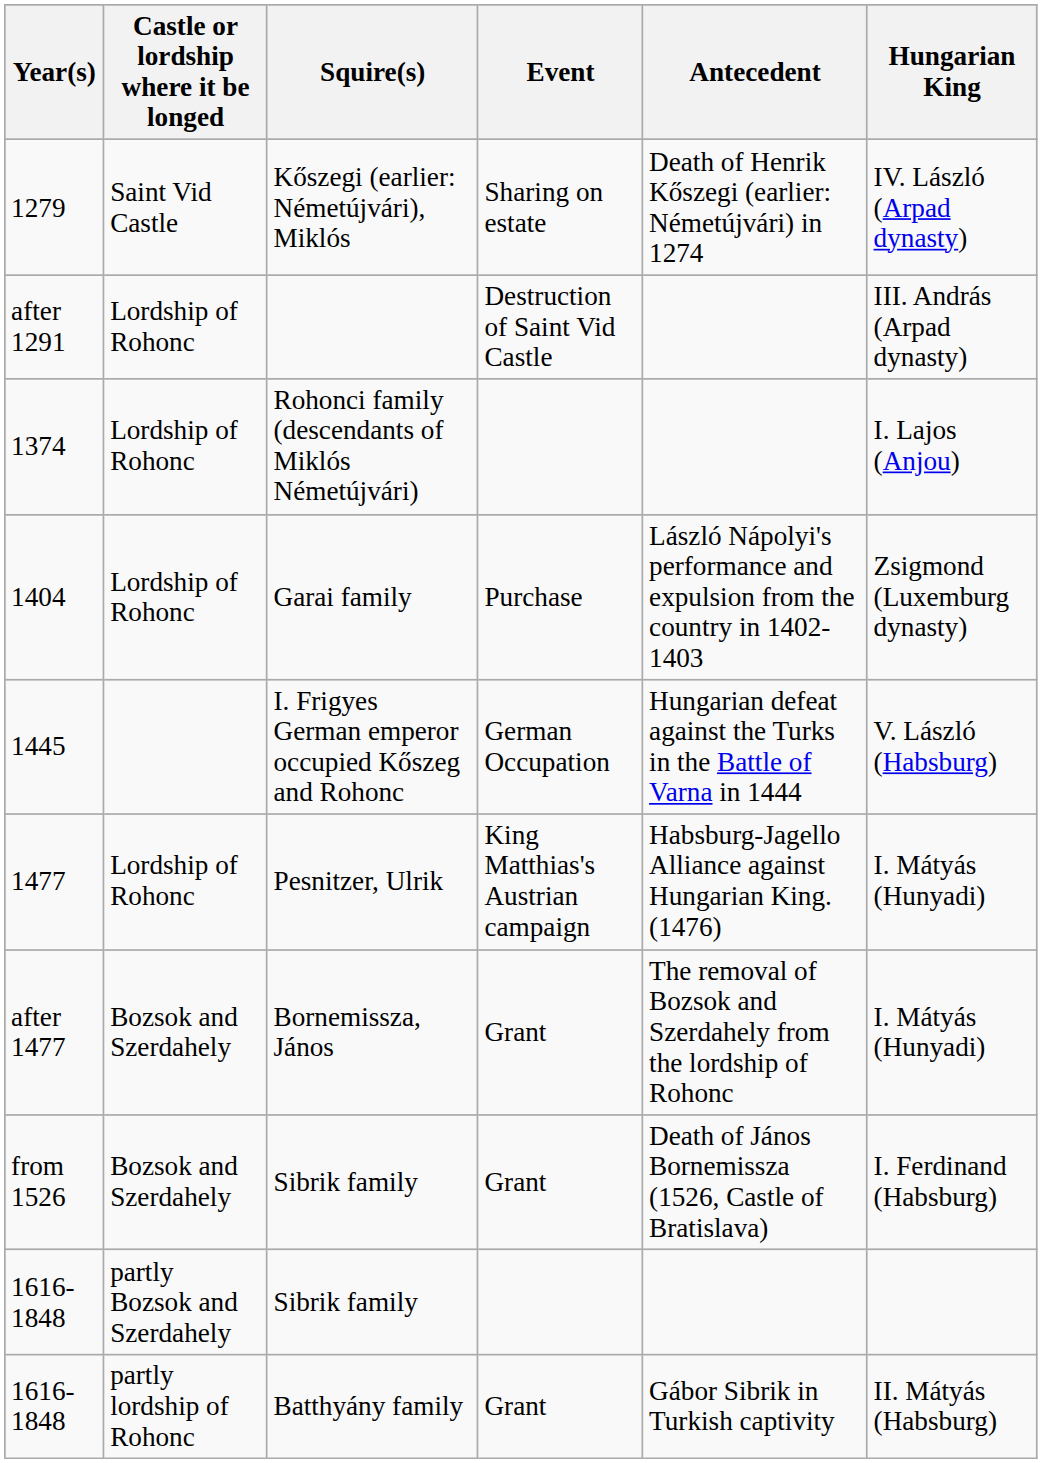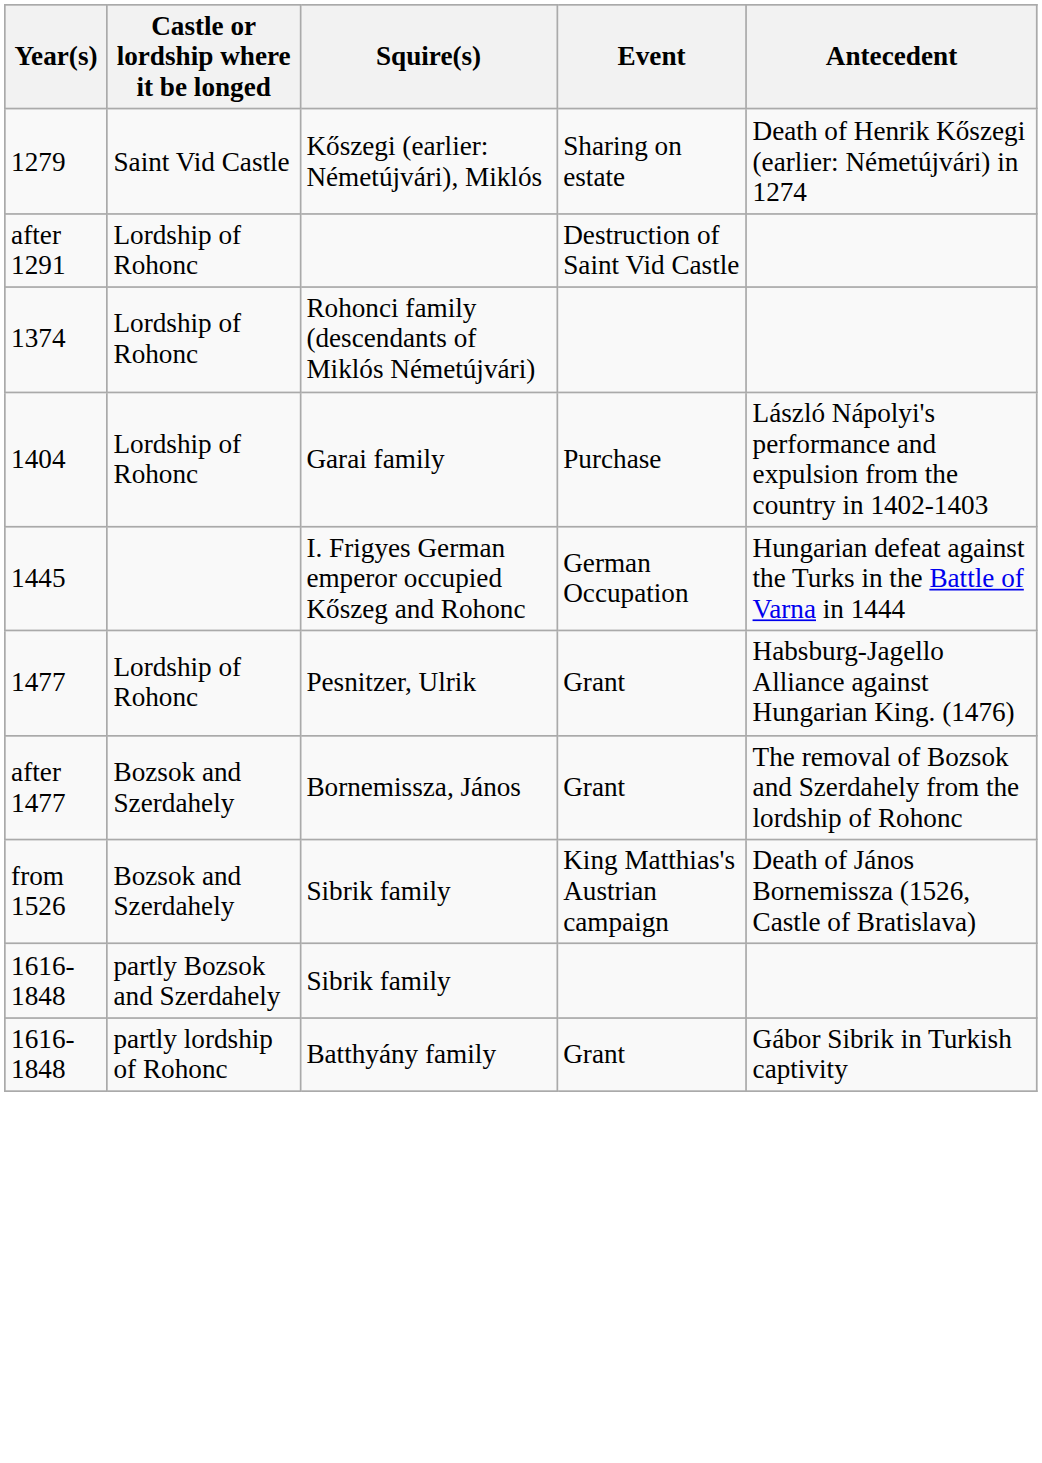- column: Hungarian King | IV. László (Arpad dynasty) | III. András (Arpad dynasty) | I. Lajos (Anjou) | Zsigmond (Luxemburg dynasty) | V. László (Habsburg) | I. Mátyás (Hunyadi) | I. Mátyás (Hunyadi) | I. Ferdinand (Habsburg) | II. Mátyás (Habsburg)
Pesnitzer, Ulrik | Event: King Matthias's Austrian campaign -> Grant
from 1526 / Sibrik family | Event: Grant -> King Matthias's Austrian campaign
